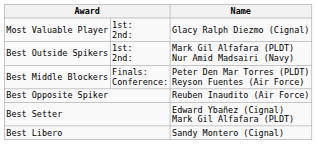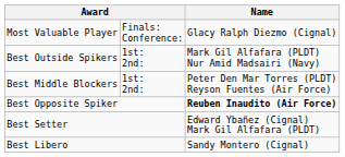Most Valuable Player | column 2: 1st: 2nd: -> Finals: Conference:
Best Middle Blockers | column 2: Finals: Conference: -> 1st: 2nd:
Best Opposite Spiker | Name: normal -> bold
